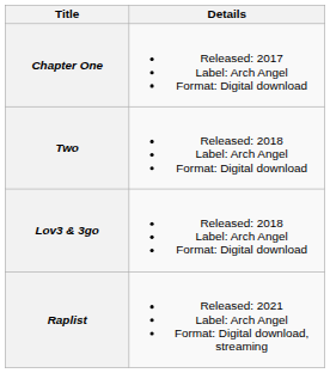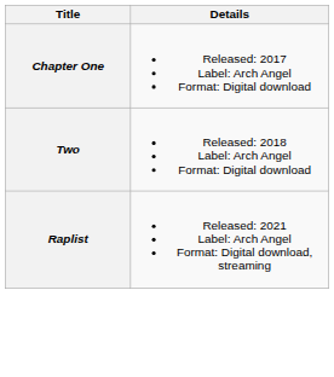- row: Lov3 & 3go | Released: 2018 Label: Arch Angel Format: Digital download
